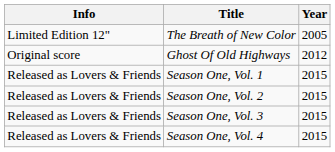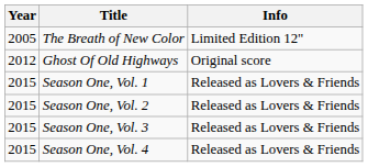columns swapped: Year <-> Info
